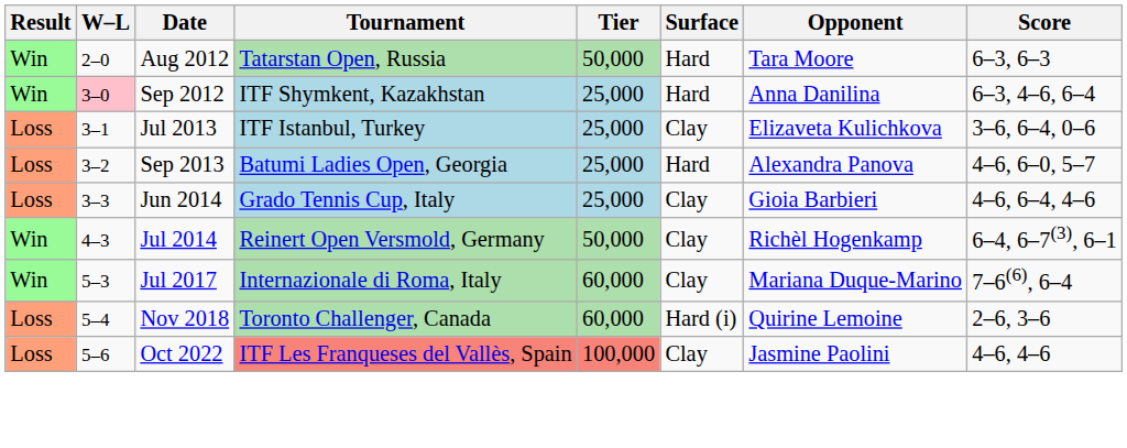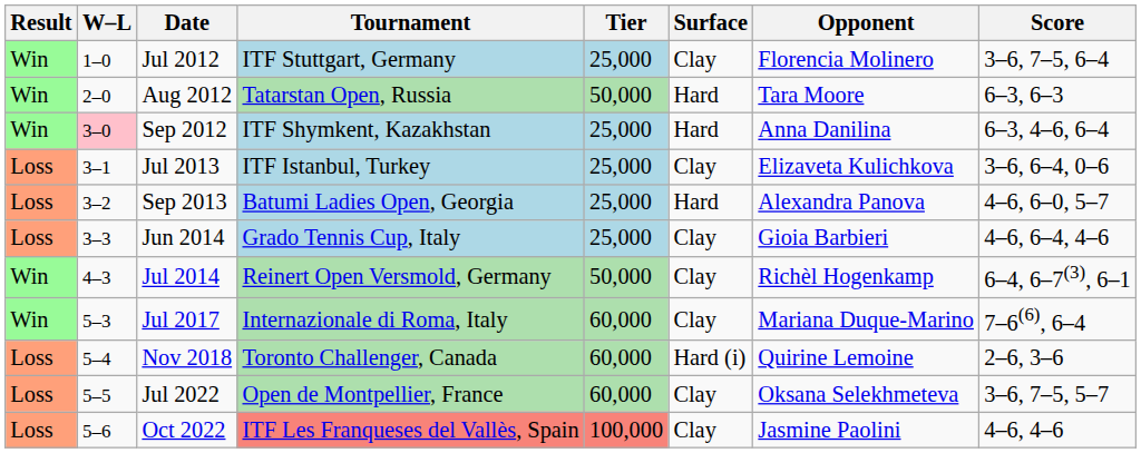+ row: Win | 1–0 | Jul 2012 | ITF Stuttgart, Germany | 25,000 | Clay | Florencia Molinero | 3–6, 7–5, 6–4
+ row: Loss | 5–5 | Jul 2022 | Open de Montpellier, France | 60,000 | Clay | Oksana Selekhmeteva | 3–6, 7–5, 5–7
